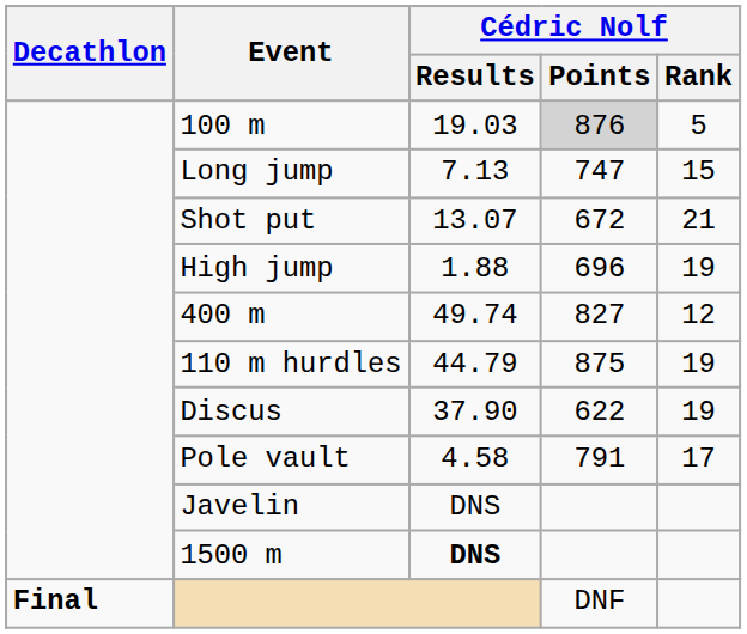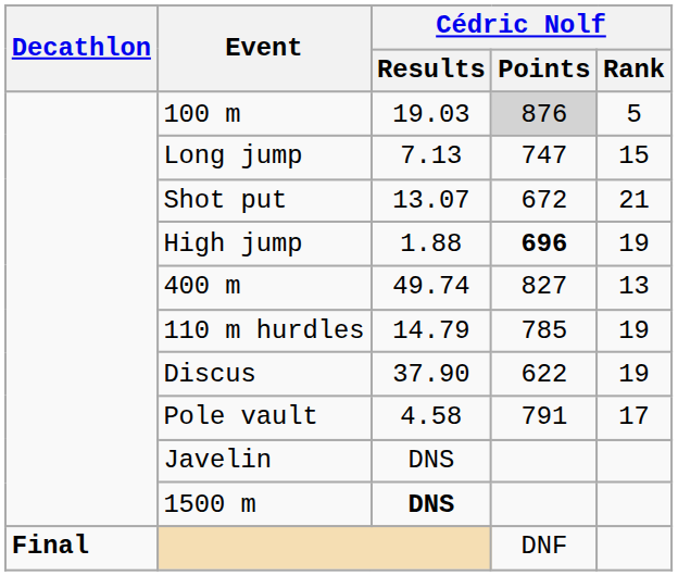High jump | Cédric Nolf / Points: normal -> bold
400 m | Cédric Nolf / Rank: 12 -> 13
110 m hurdles | Cédric Nolf / Results: 44.79 -> 14.79
110 m hurdles | Cédric Nolf / Points: 875 -> 785
